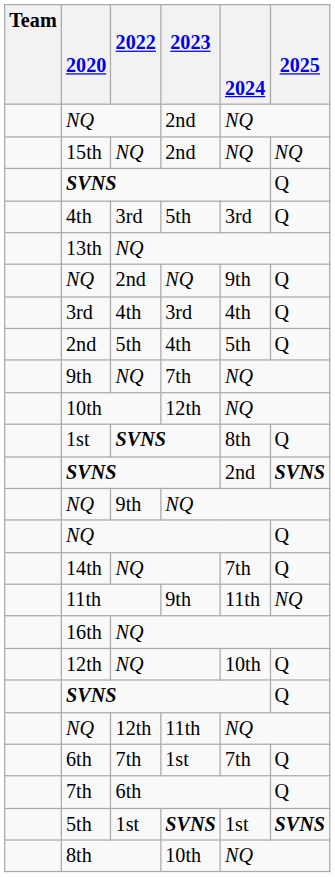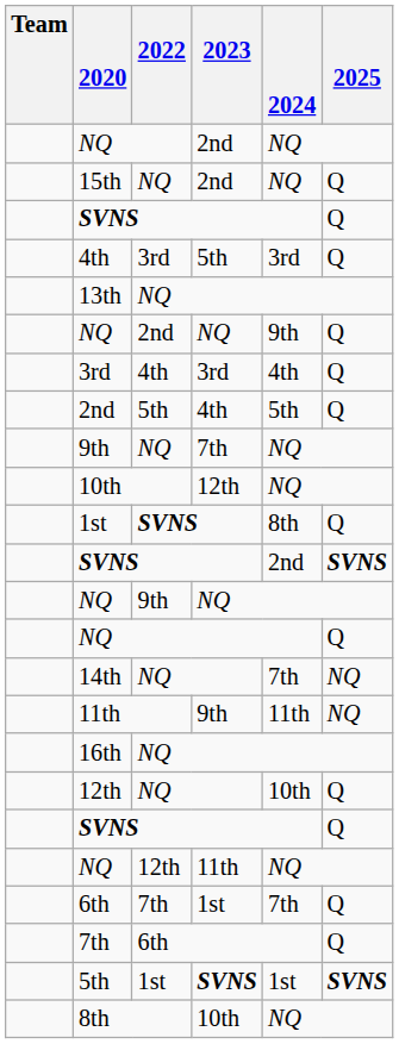15th | 2025: NQ -> Q
14th | 2025: Q -> NQ
